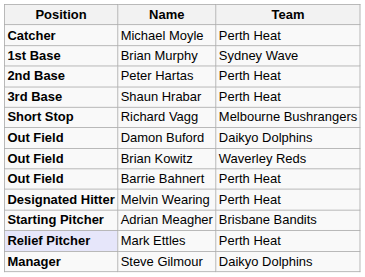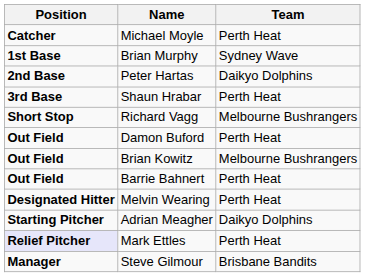Peter Hartas | Team: Perth Heat -> Daikyo Dolphins
Damon Buford | Team: Daikyo Dolphins -> Perth Heat
Brian Kowitz | Team: Waverley Reds -> Melbourne Bushrangers
Adrian Meagher | Team: Brisbane Bandits -> Daikyo Dolphins
Steve Gilmour | Team: Daikyo Dolphins -> Brisbane Bandits
